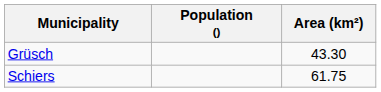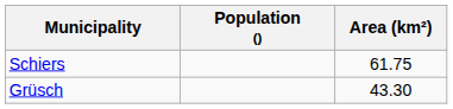rows swapped: Grüsch <-> Schiers
